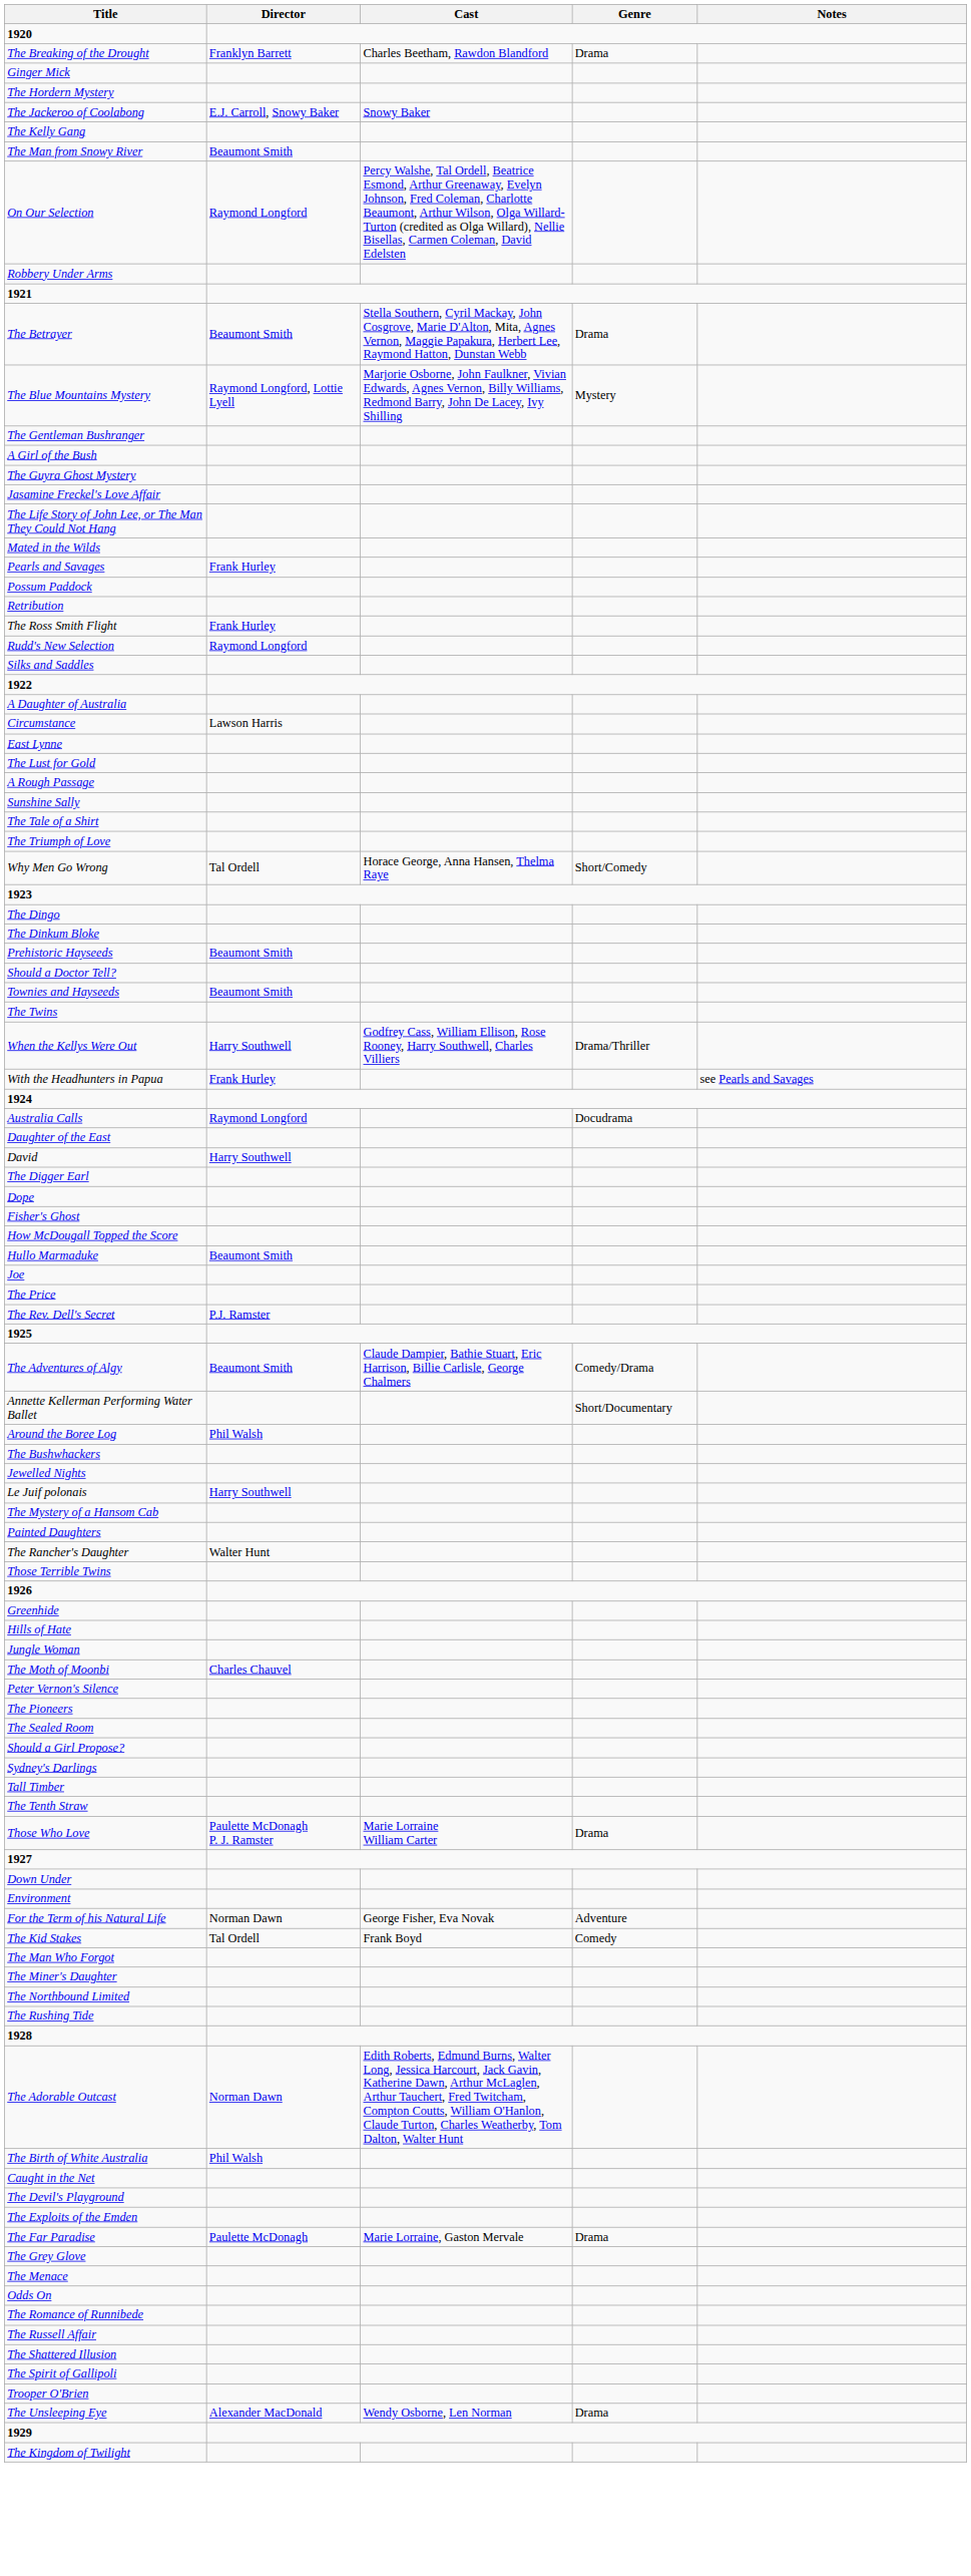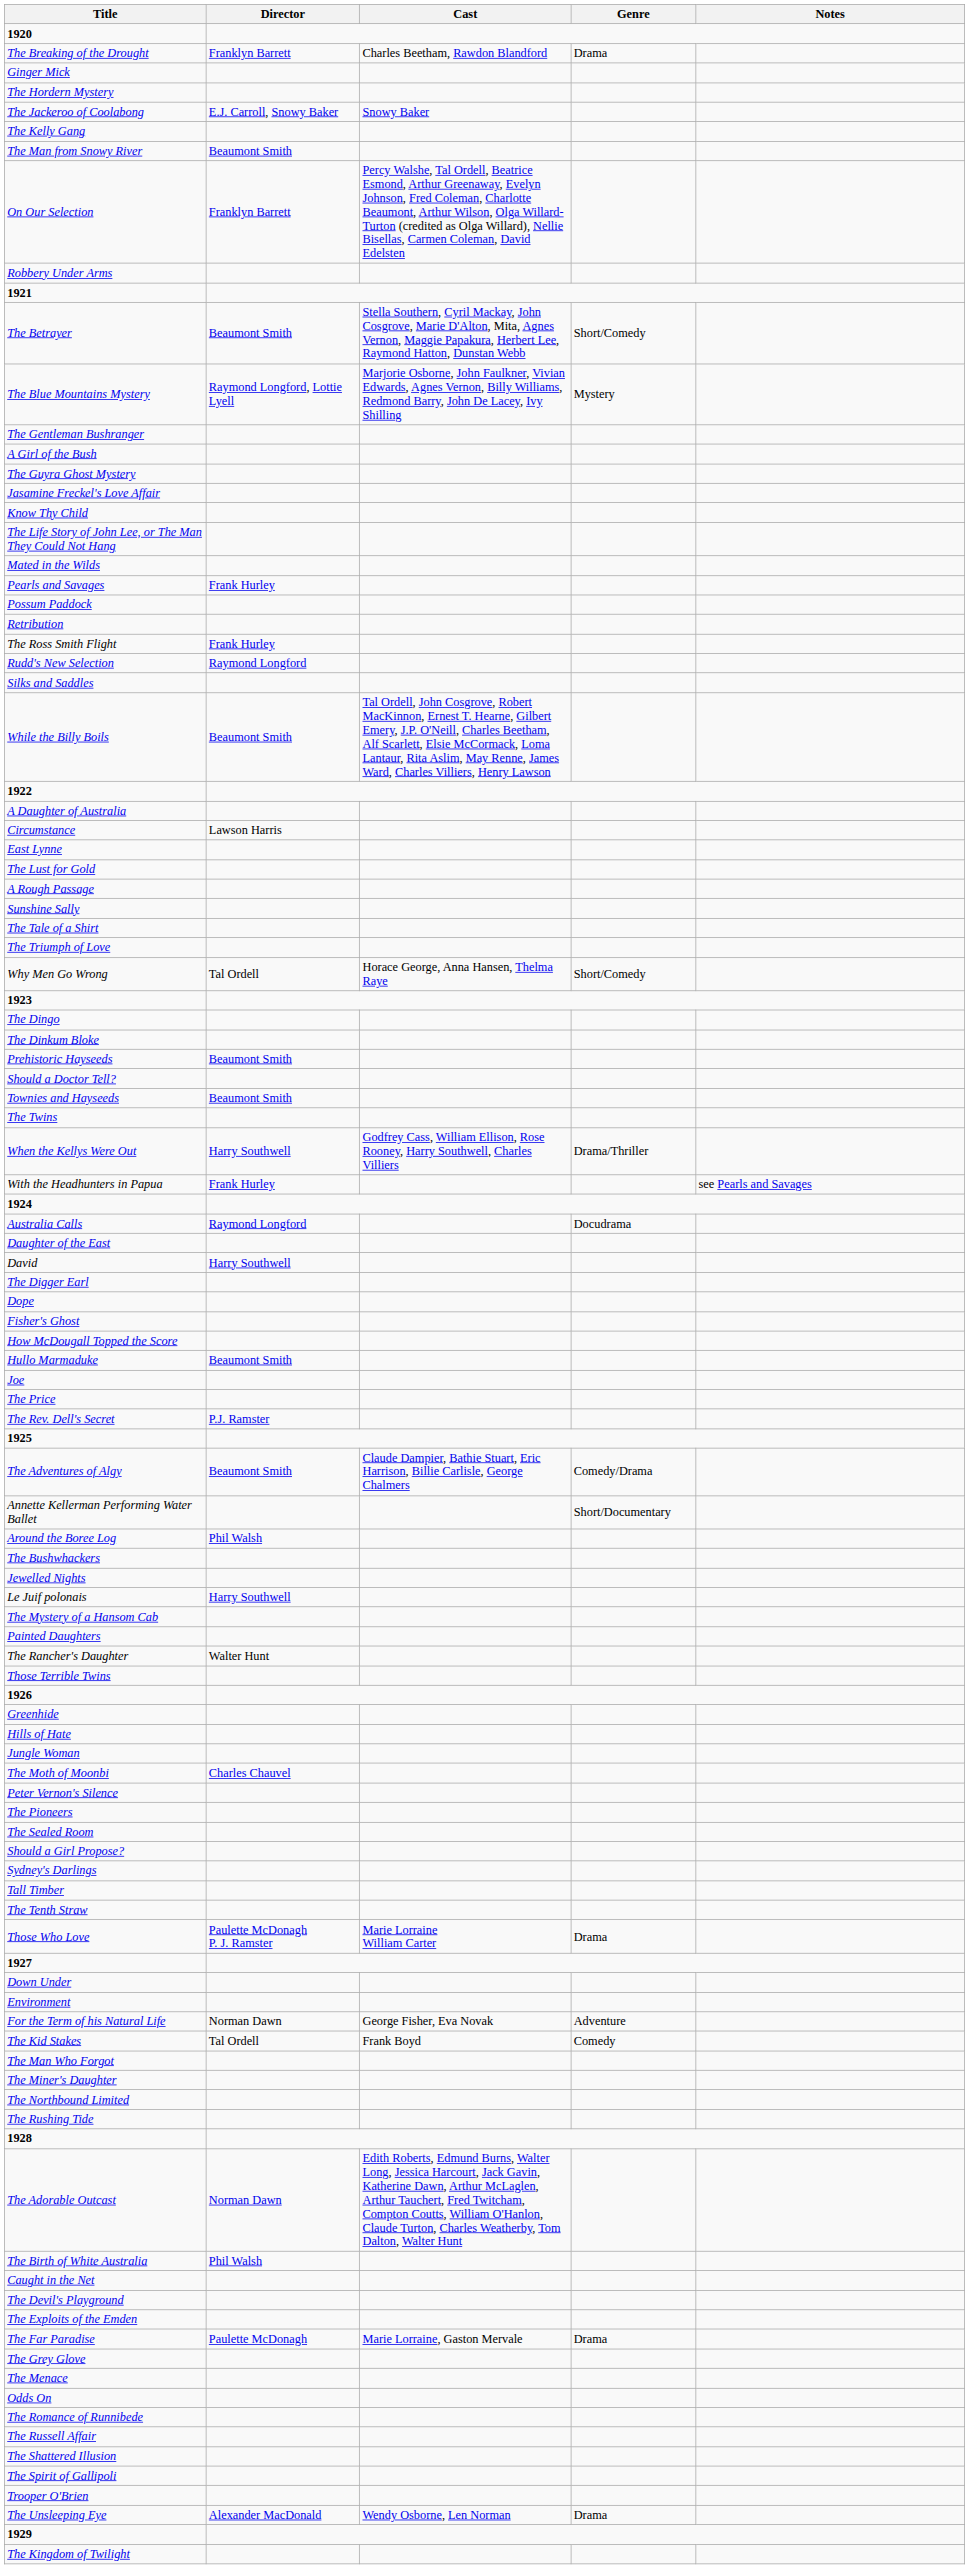On Our Selection | Director: Raymond Longford -> Franklyn Barrett
The Betrayer | Genre: Drama -> Short/Comedy
+ row: Know Thy Child
+ row: While the Billy Boils | Beaumont Smith | Tal Ordell, John Cosgrove, Robert MacKinnon, Ernest T. Hearne, Gilbert Emery, J.P. O'Neill, Charles Beetham, Alf Scarlett, Elsie McCormack, Loma Lantaur, Rita Aslim, May Renne, James Ward, Charles Villiers, Henry Lawson
